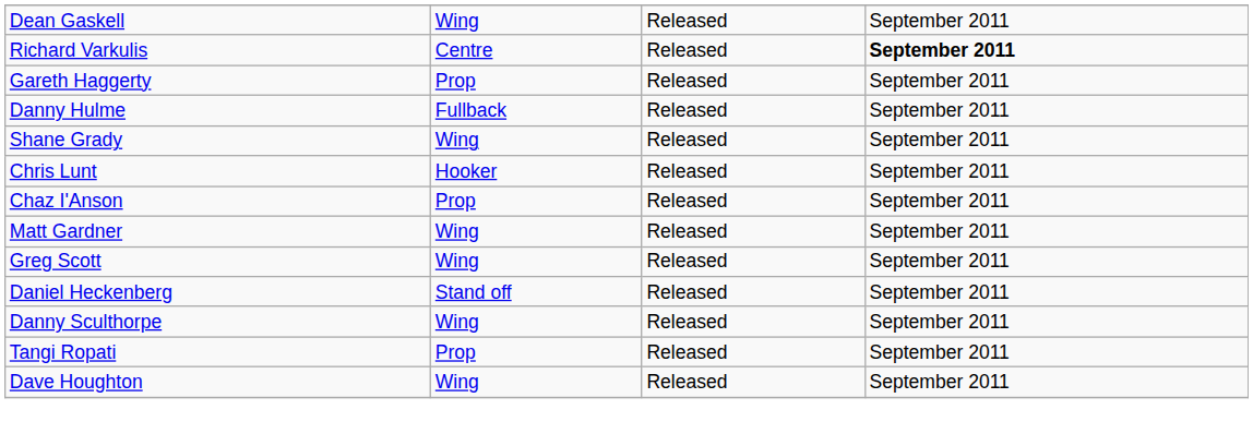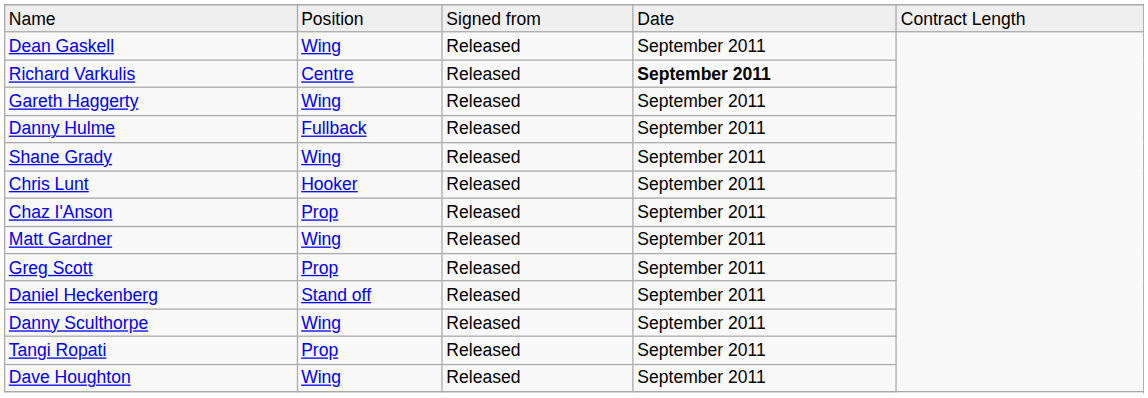+ row: Name | Position | Signed from | Date | Contract Length
Gareth Haggerty | column 2: Prop -> Wing
Greg Scott | column 2: Wing -> Prop
